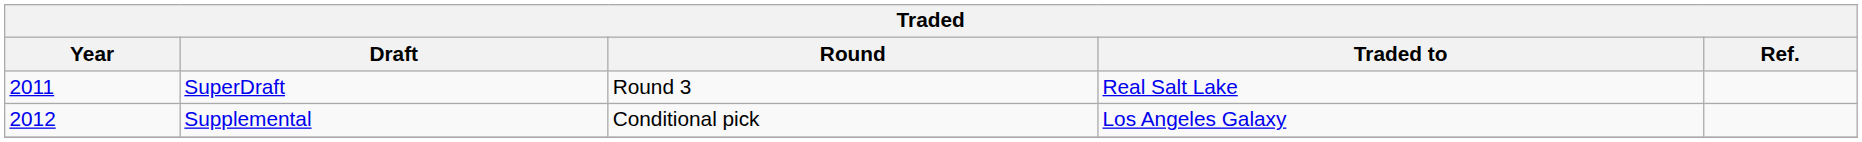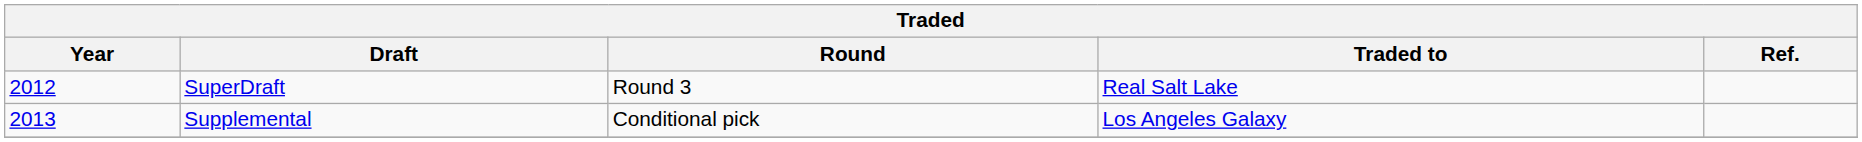SuperDraft | Year: 2011 -> 2012
Supplemental | Year: 2012 -> 2013
